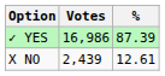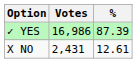X NO | Votes: 2,439 -> 2,431
